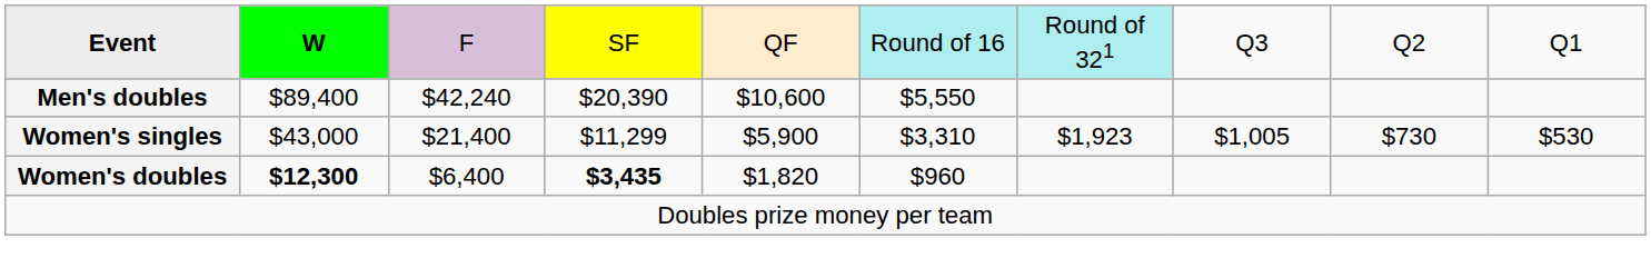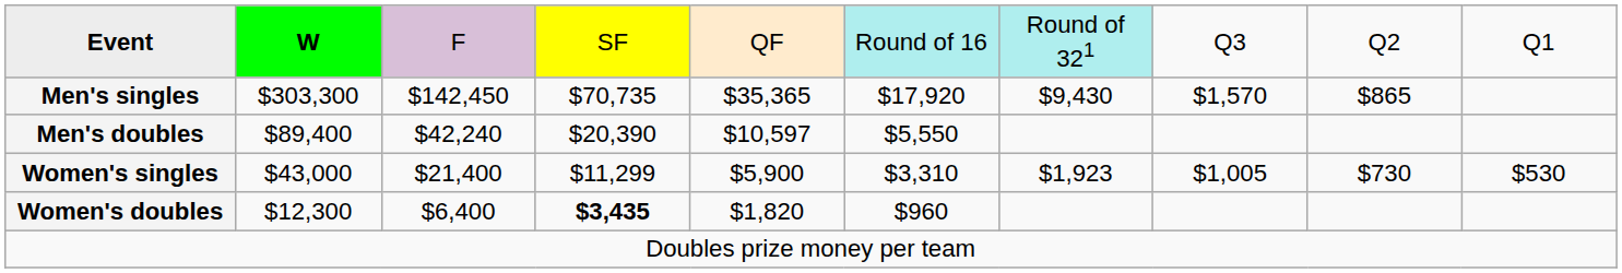+ row: Men's singles | $303,300 | $142,450 | $70,735 | $35,365 | $17,920 | $9,430 | $1,570 | $865
Men's doubles | column 5: $10,600 -> $10,597
Women's doubles | column 2: bold -> normal
